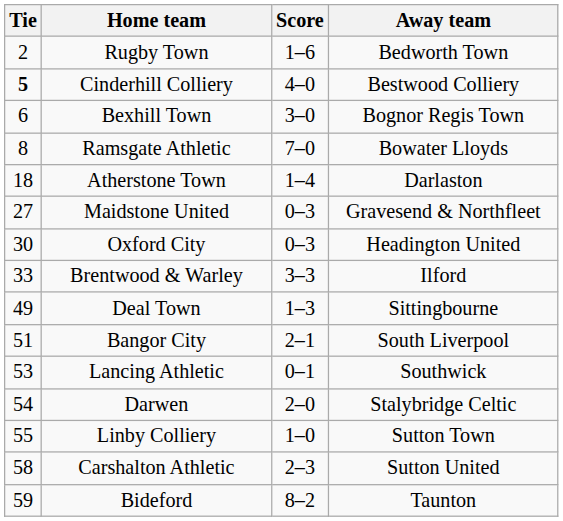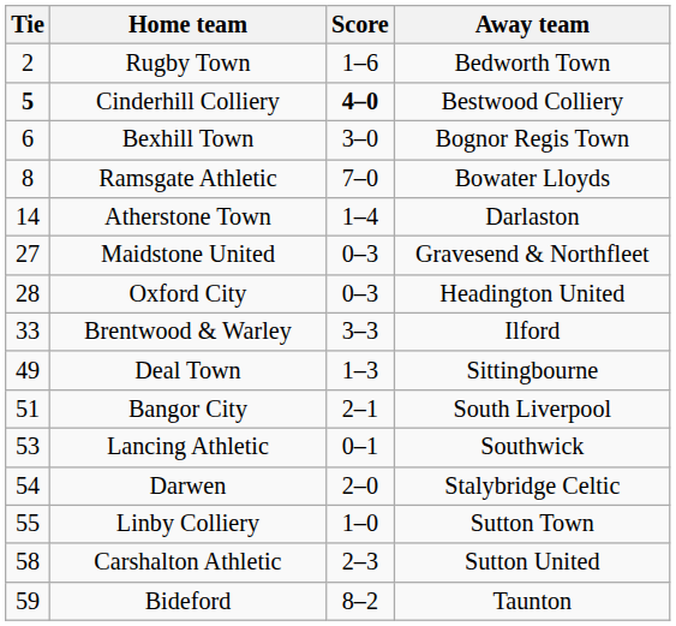Cinderhill Colliery | Score: normal -> bold
Atherstone Town | Tie: 18 -> 14
Oxford City | Tie: 30 -> 28
